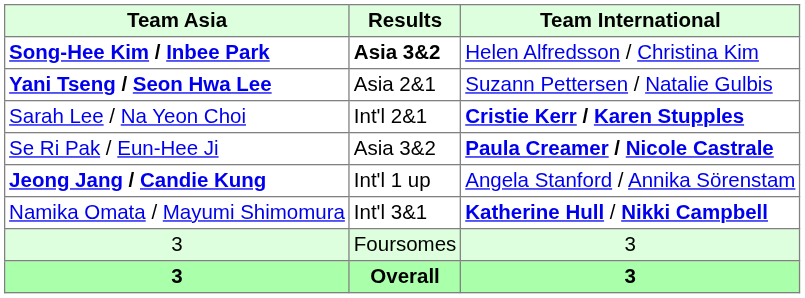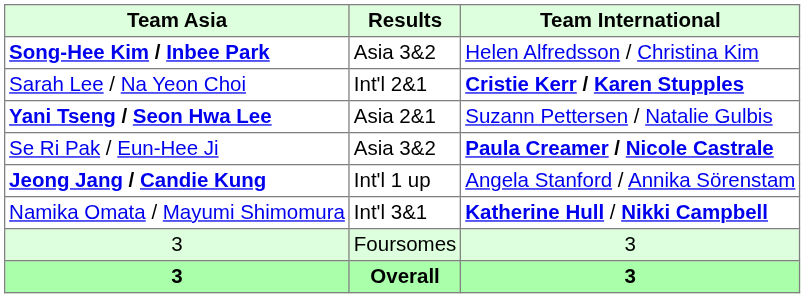Song-Hee Kim / Inbee Park | Results: bold -> normal
rows swapped: Sarah Lee / Na Yeon Choi <-> Yani Tseng / Seon Hwa Lee
